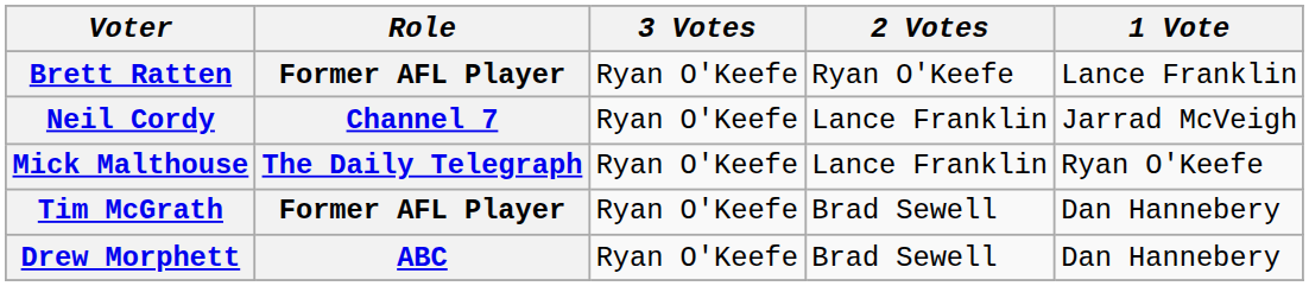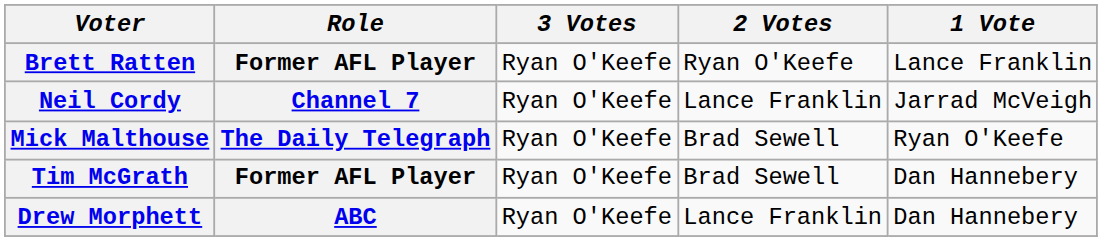Mick Malthouse | 2 Votes: Lance Franklin -> Brad Sewell
Drew Morphett | 2 Votes: Brad Sewell -> Lance Franklin
